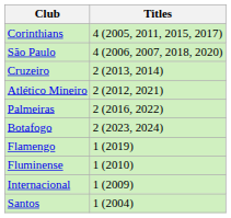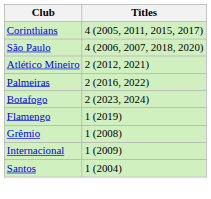- row: Cruzeiro | 2 (2013, 2014)
- row: Fluminense | 1 (2010)
+ row: Grêmio | 1 (2008)
